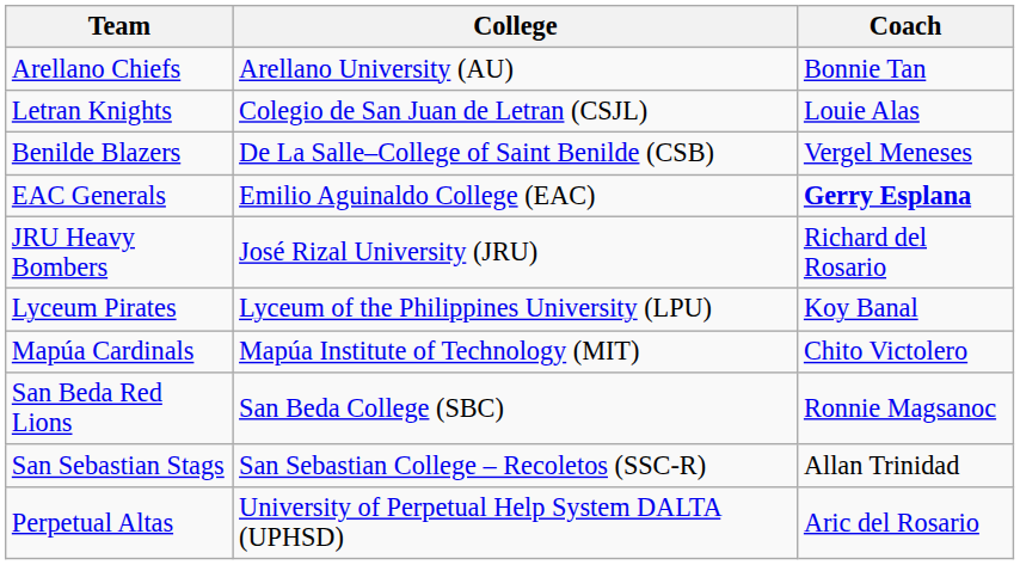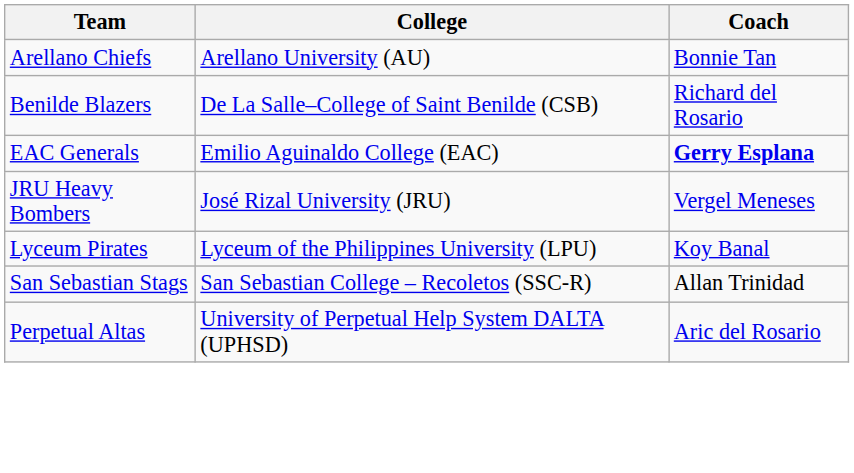- row: Letran Knights | Colegio de San Juan de Letran (CSJL) | Louie Alas
Benilde Blazers | Coach: Vergel Meneses -> Richard del Rosario
JRU Heavy Bombers | Coach: Richard del Rosario -> Vergel Meneses
- row: Mapúa Cardinals | Mapúa Institute of Technology (MIT) | Chito Victolero
- row: San Beda Red Lions | San Beda College (SBC) | Ronnie Magsanoc
